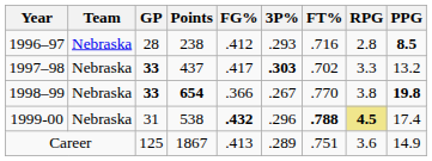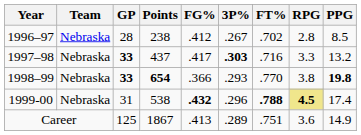1996–97 | 3P%: .293 -> .267
1996–97 | FT%: .716 -> .702
1996–97 | PPG: bold -> normal
1997–98 | FT%: .702 -> .716
1998–99 | 3P%: .267 -> .293
